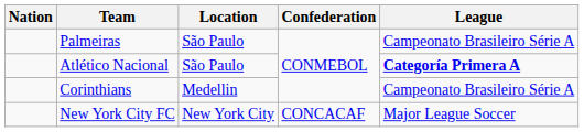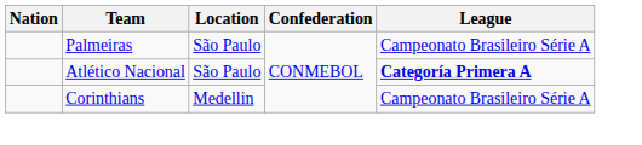- row: New York City FC | New York City | CONCACAF | Major League Soccer
